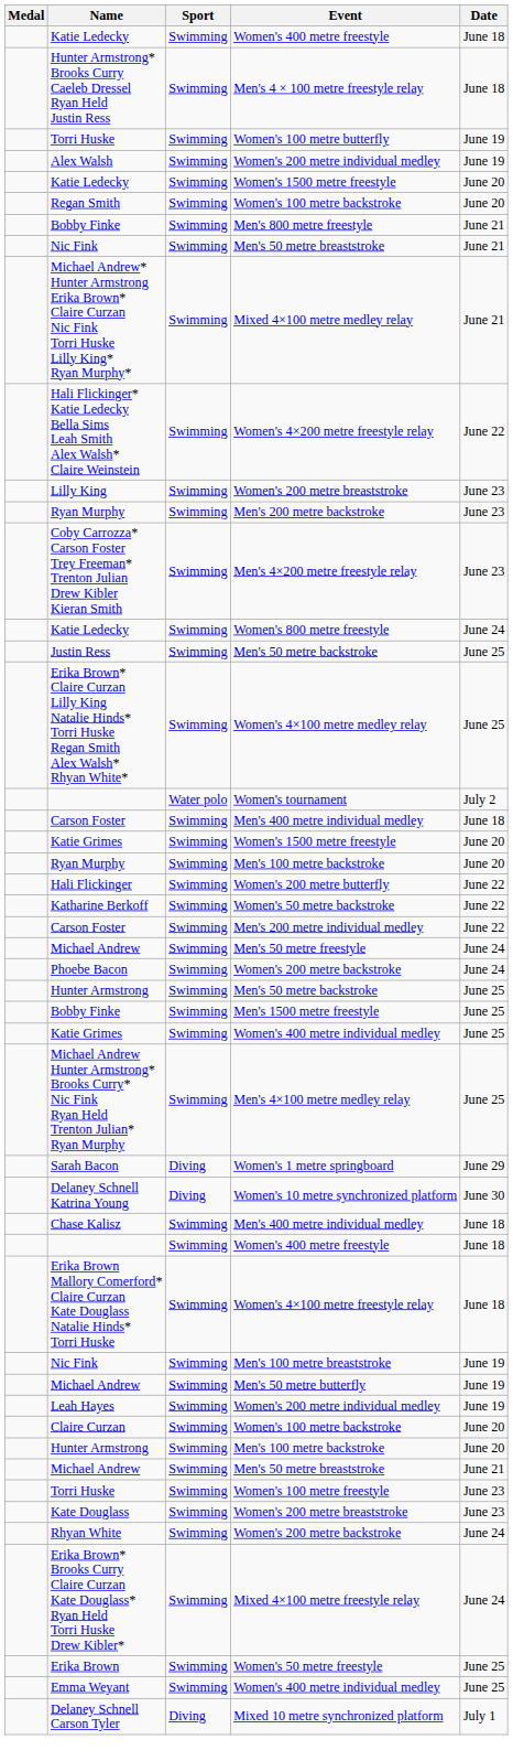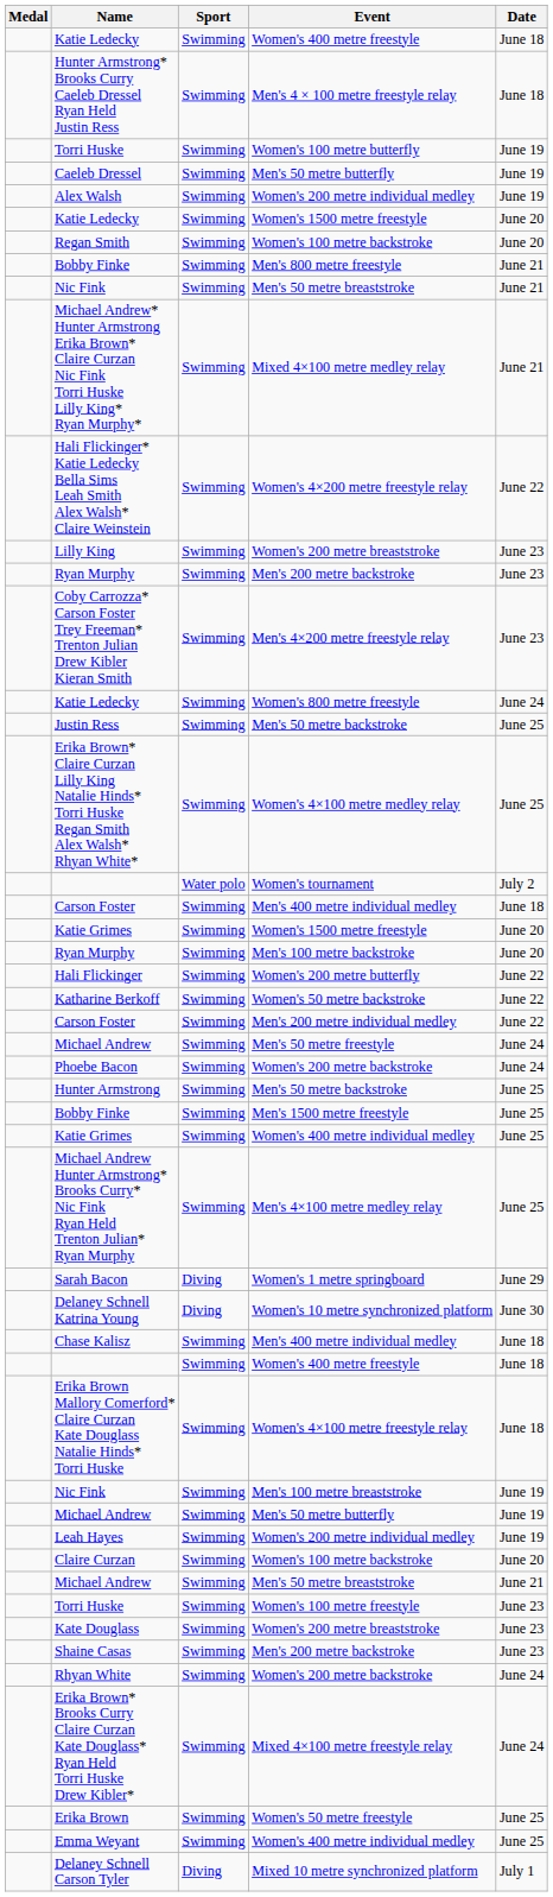+ row: Caeleb Dressel | Swimming | Men's 50 metre butterfly | June 19
- row: Hunter Armstrong | Swimming | Men's 100 metre backstroke | June 20
+ row: Shaine Casas | Swimming | Men's 200 metre backstroke | June 23
